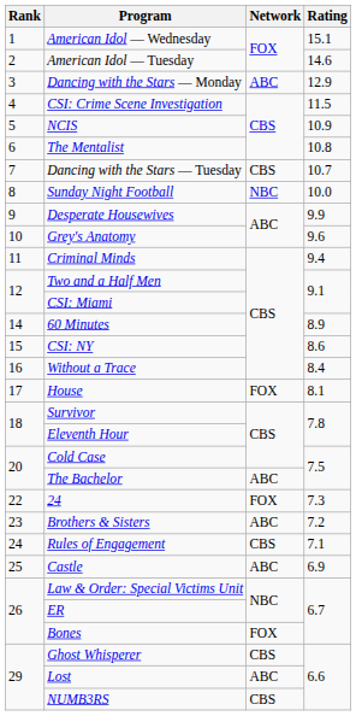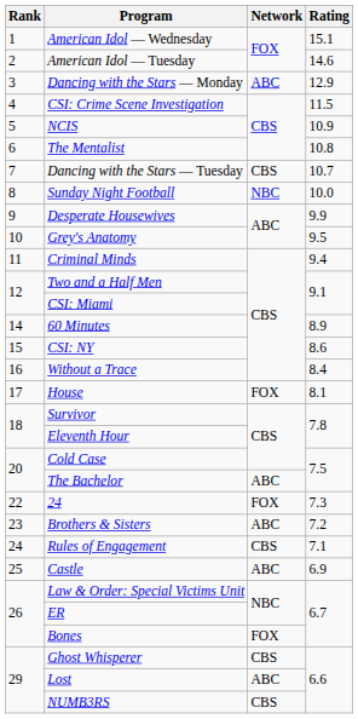Grey's Anatomy | Rating: 9.6 -> 9.5
